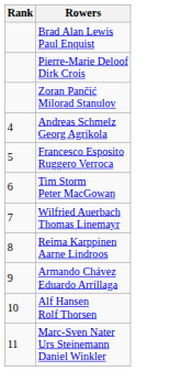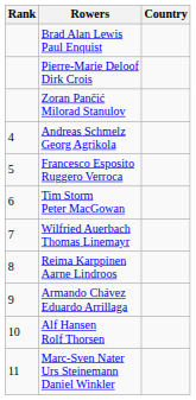+ column: Country
